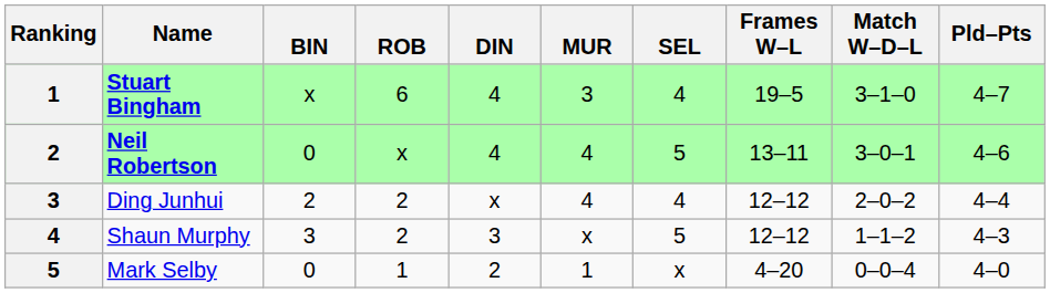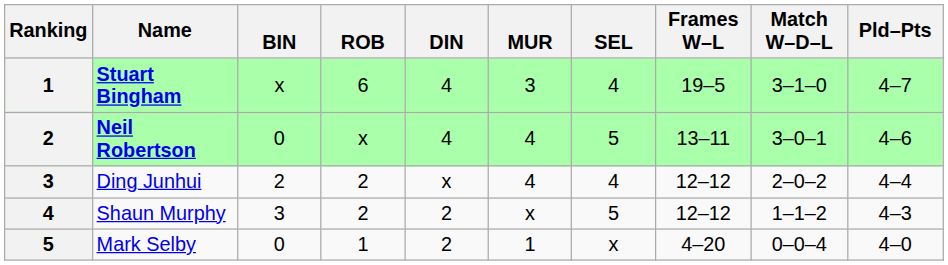Shaun Murphy | DIN: 3 -> 2
